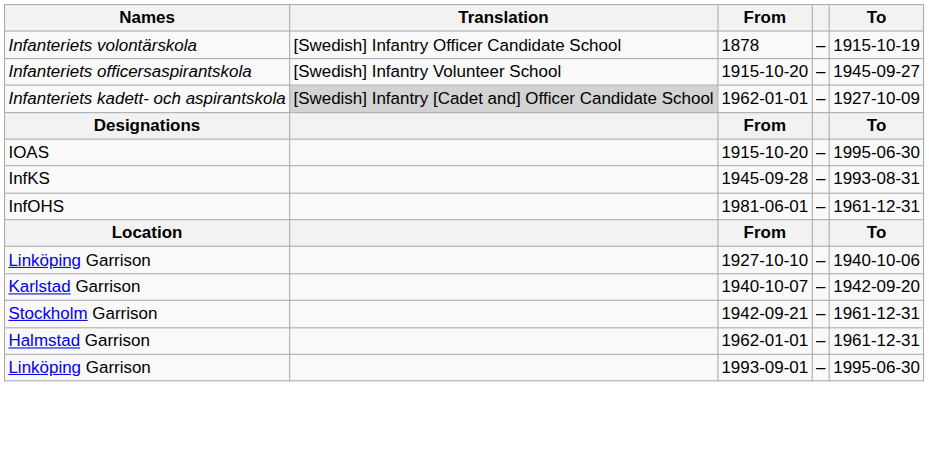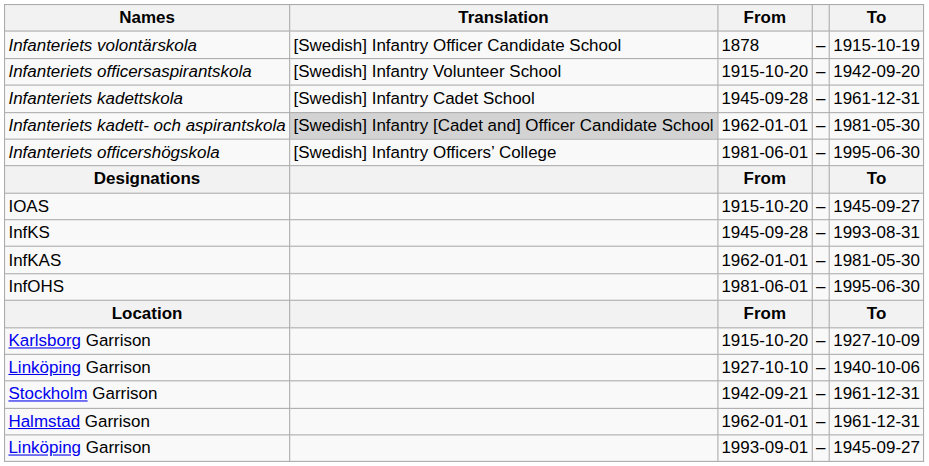Infanteriets officersaspirantskola | To: 1945-09-27 -> 1942-09-20
+ row: Infanteriets kadettskola | [Swedish] Infantry Cadet School | 1945-09-28 | – | 1961-12-31
Infanteriets kadett- och aspirantskola | To: 1927-10-09 -> 1981-05-30
+ row: Infanteriets officershögskola | [Swedish] Infantry Officers’ College | 1981-06-01 | – | 1995-06-30
IOAS | To: 1995-06-30 -> 1945-09-27
+ row: InfKAS | 1962-01-01 | – | 1981-05-30
InfOHS | To: 1961-12-31 -> 1995-06-30
+ row: Karlsborg Garrison | 1915-10-20 | – | 1927-10-09
- row: Karlstad Garrison | 1940-10-07 | – | 1942-09-20
Linköping Garrison / 1993-09-01 | To: 1995-06-30 -> 1945-09-27
